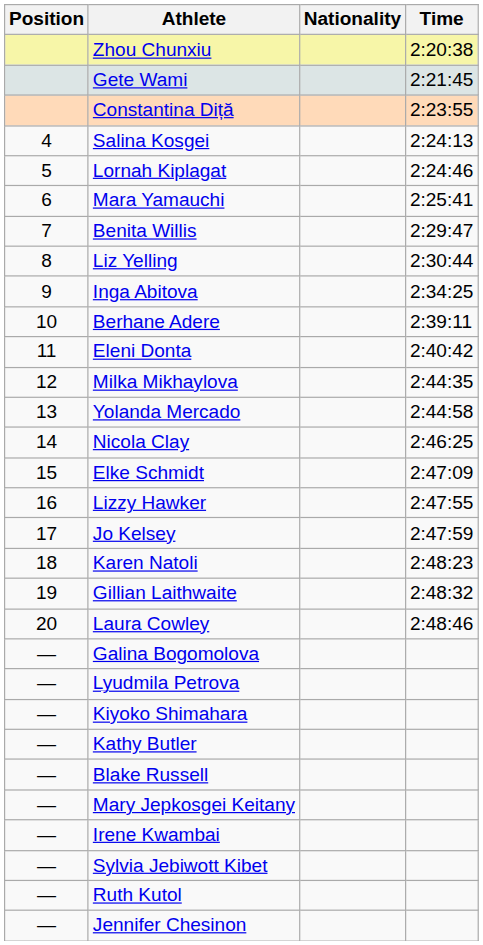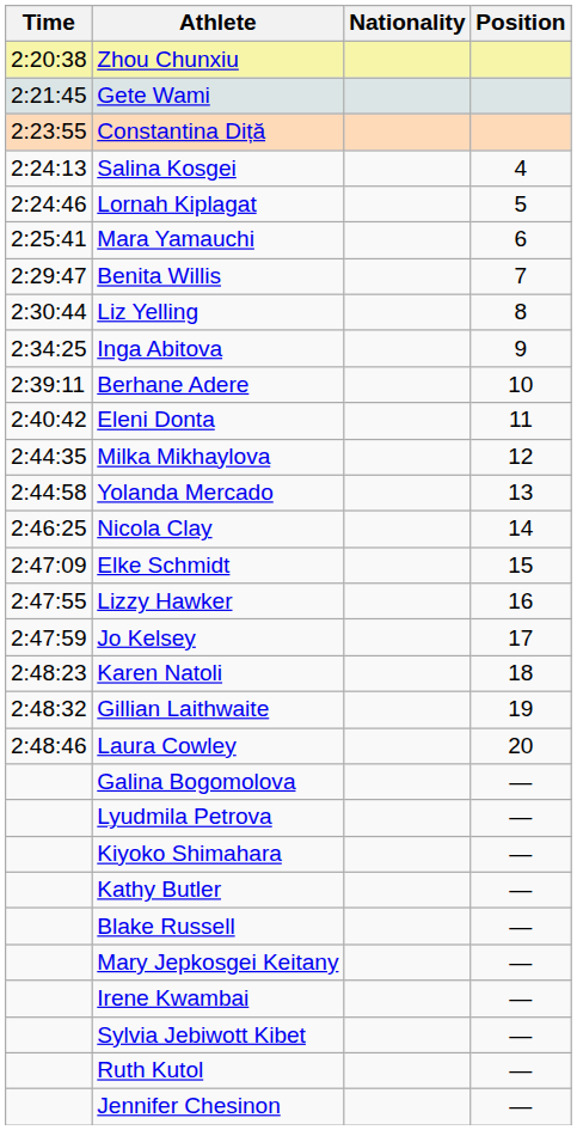columns swapped: Position <-> Time
